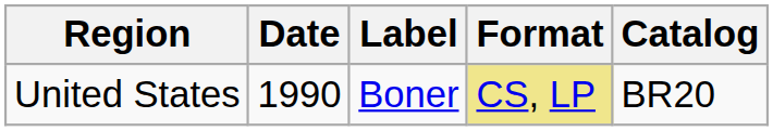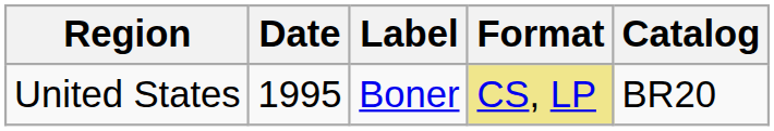United States | Date: 1990 -> 1995
